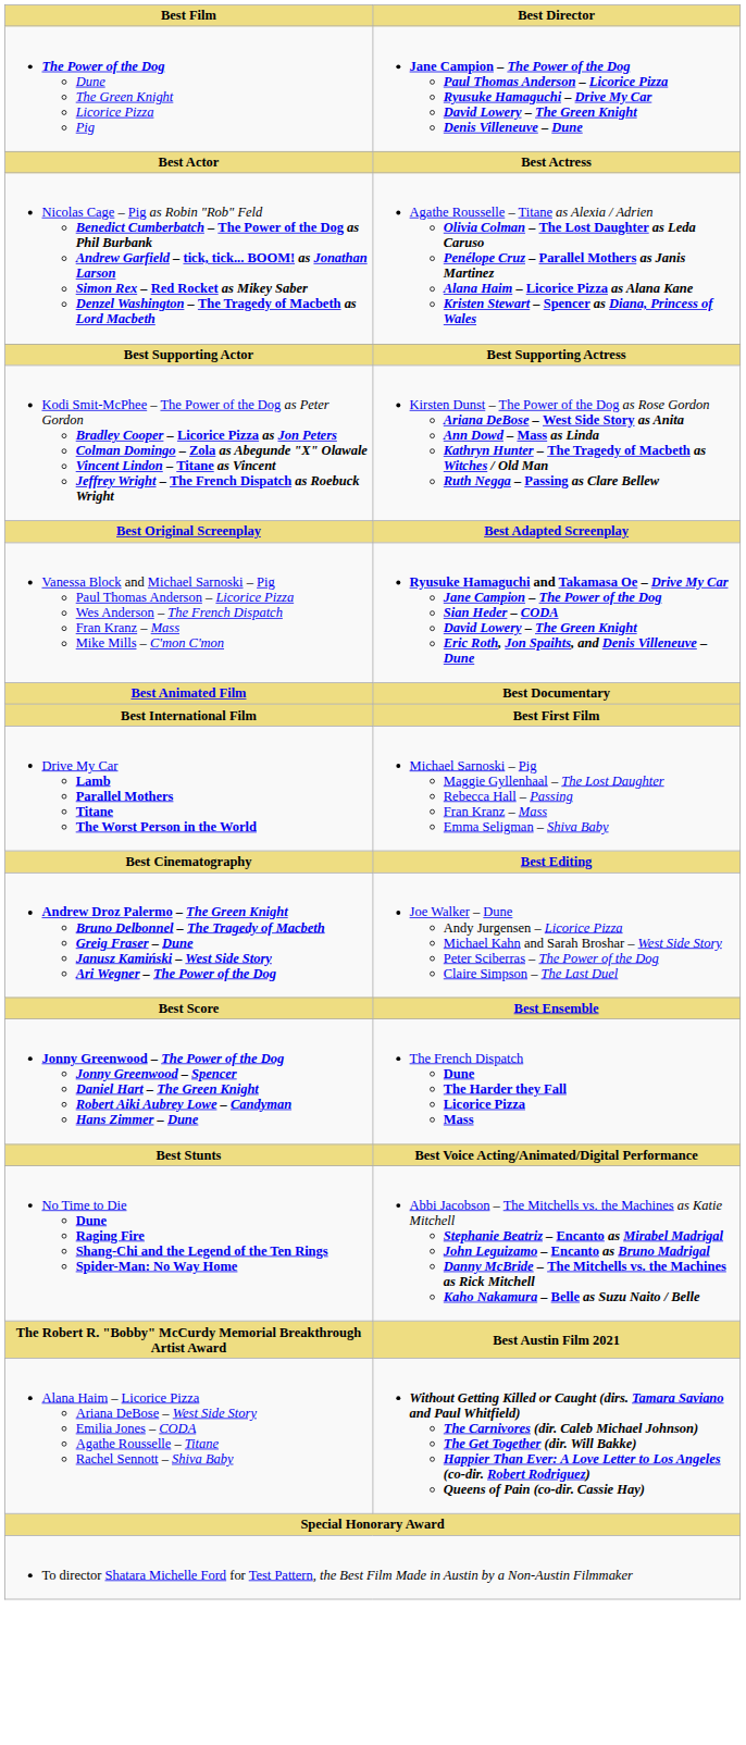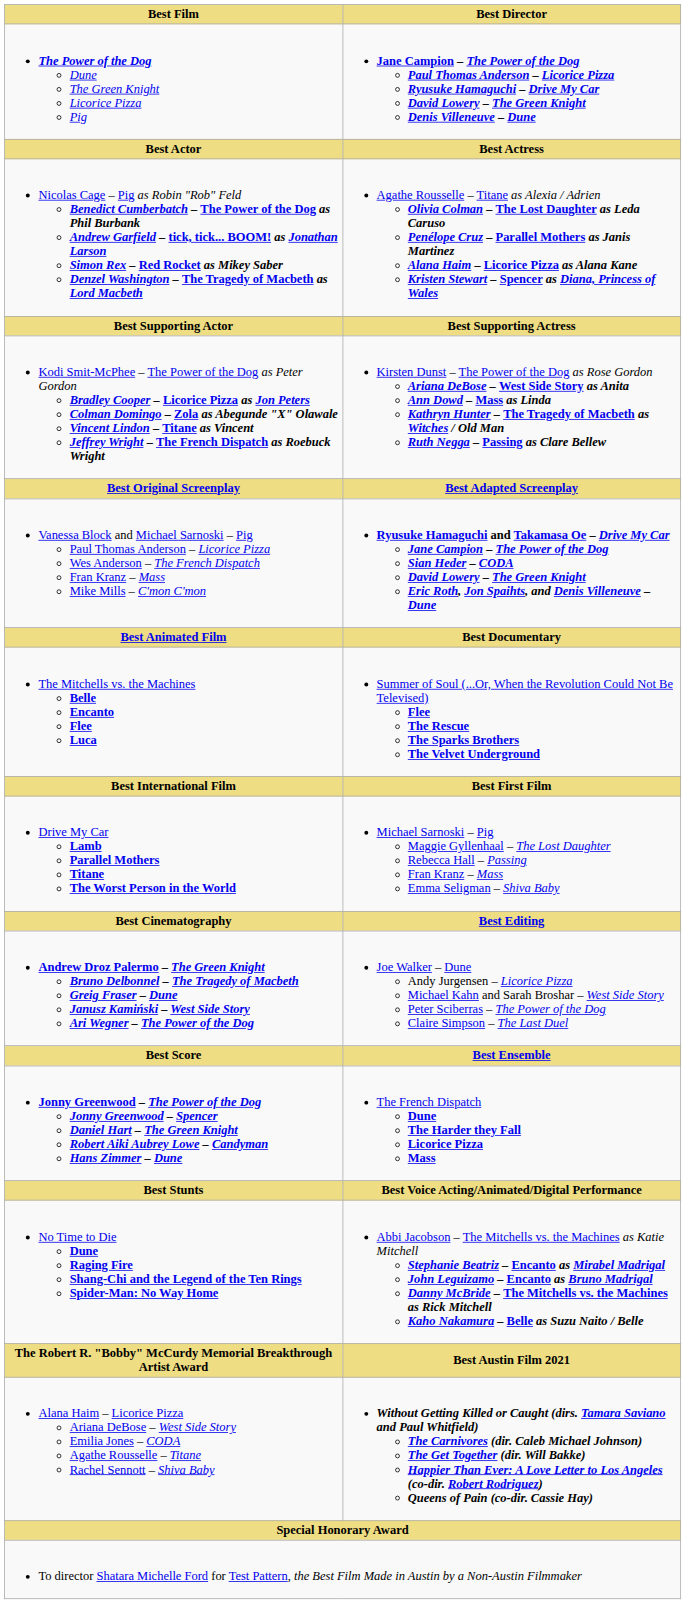+ row: The Mitchells vs. the Machines Belle Encanto Flee Luca | Summer of Soul (...Or, When the Revolution Could Not Be Televised) Flee The Rescue The Sparks Brothers The Velvet Underground
